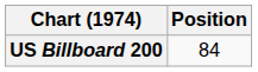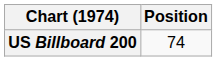US Billboard 200 | Position: 84 -> 74
